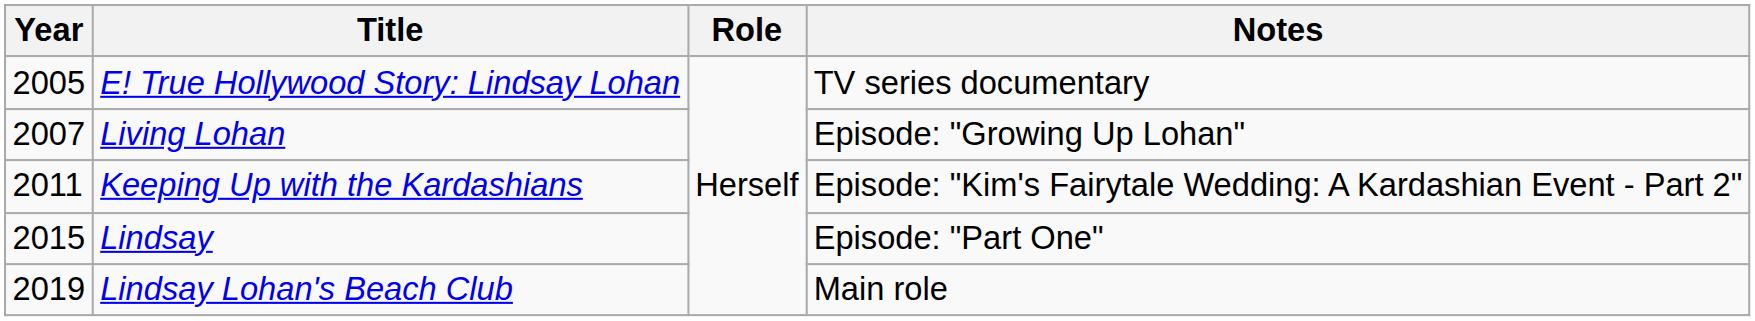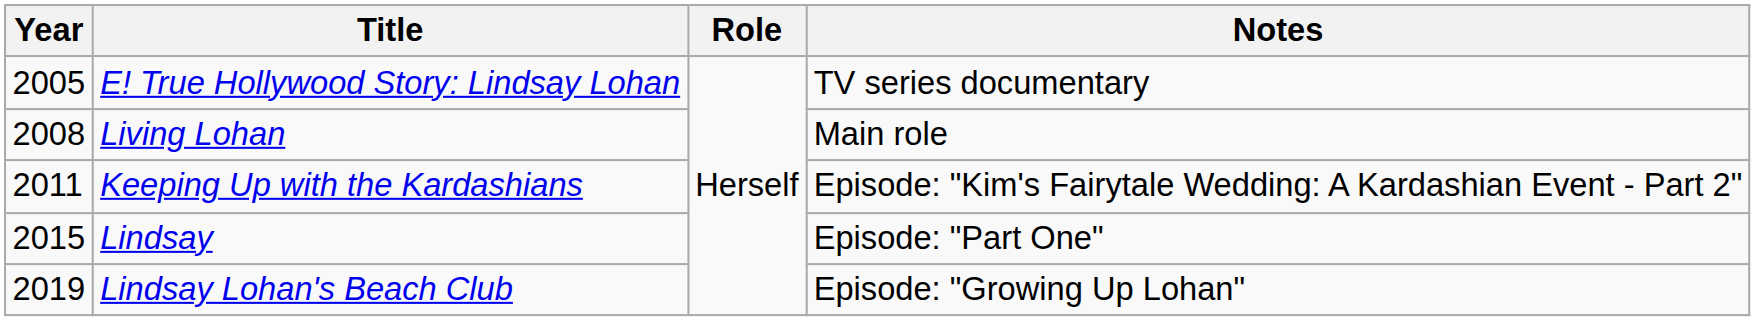Living Lohan | Year: 2007 -> 2008
Living Lohan | Notes: Episode: "Growing Up Lohan" -> Main role
Lindsay Lohan's Beach Club | Notes: Main role -> Episode: "Growing Up Lohan"
